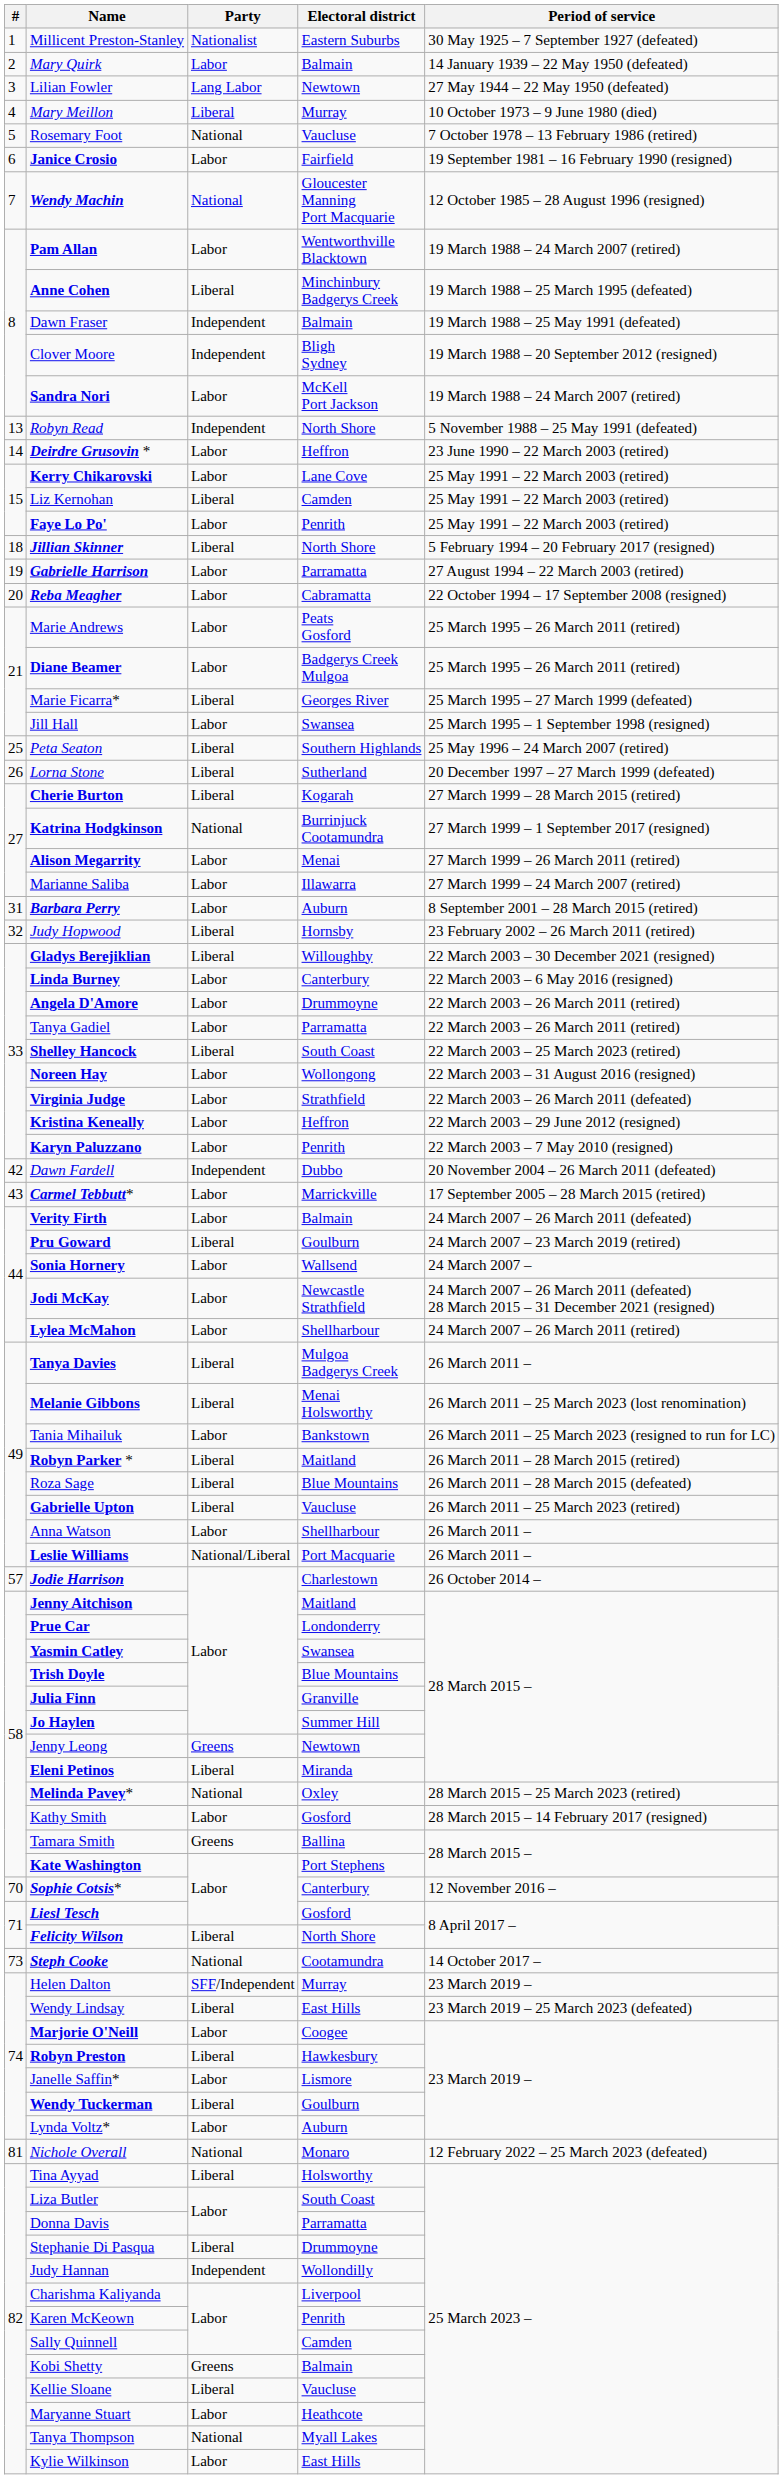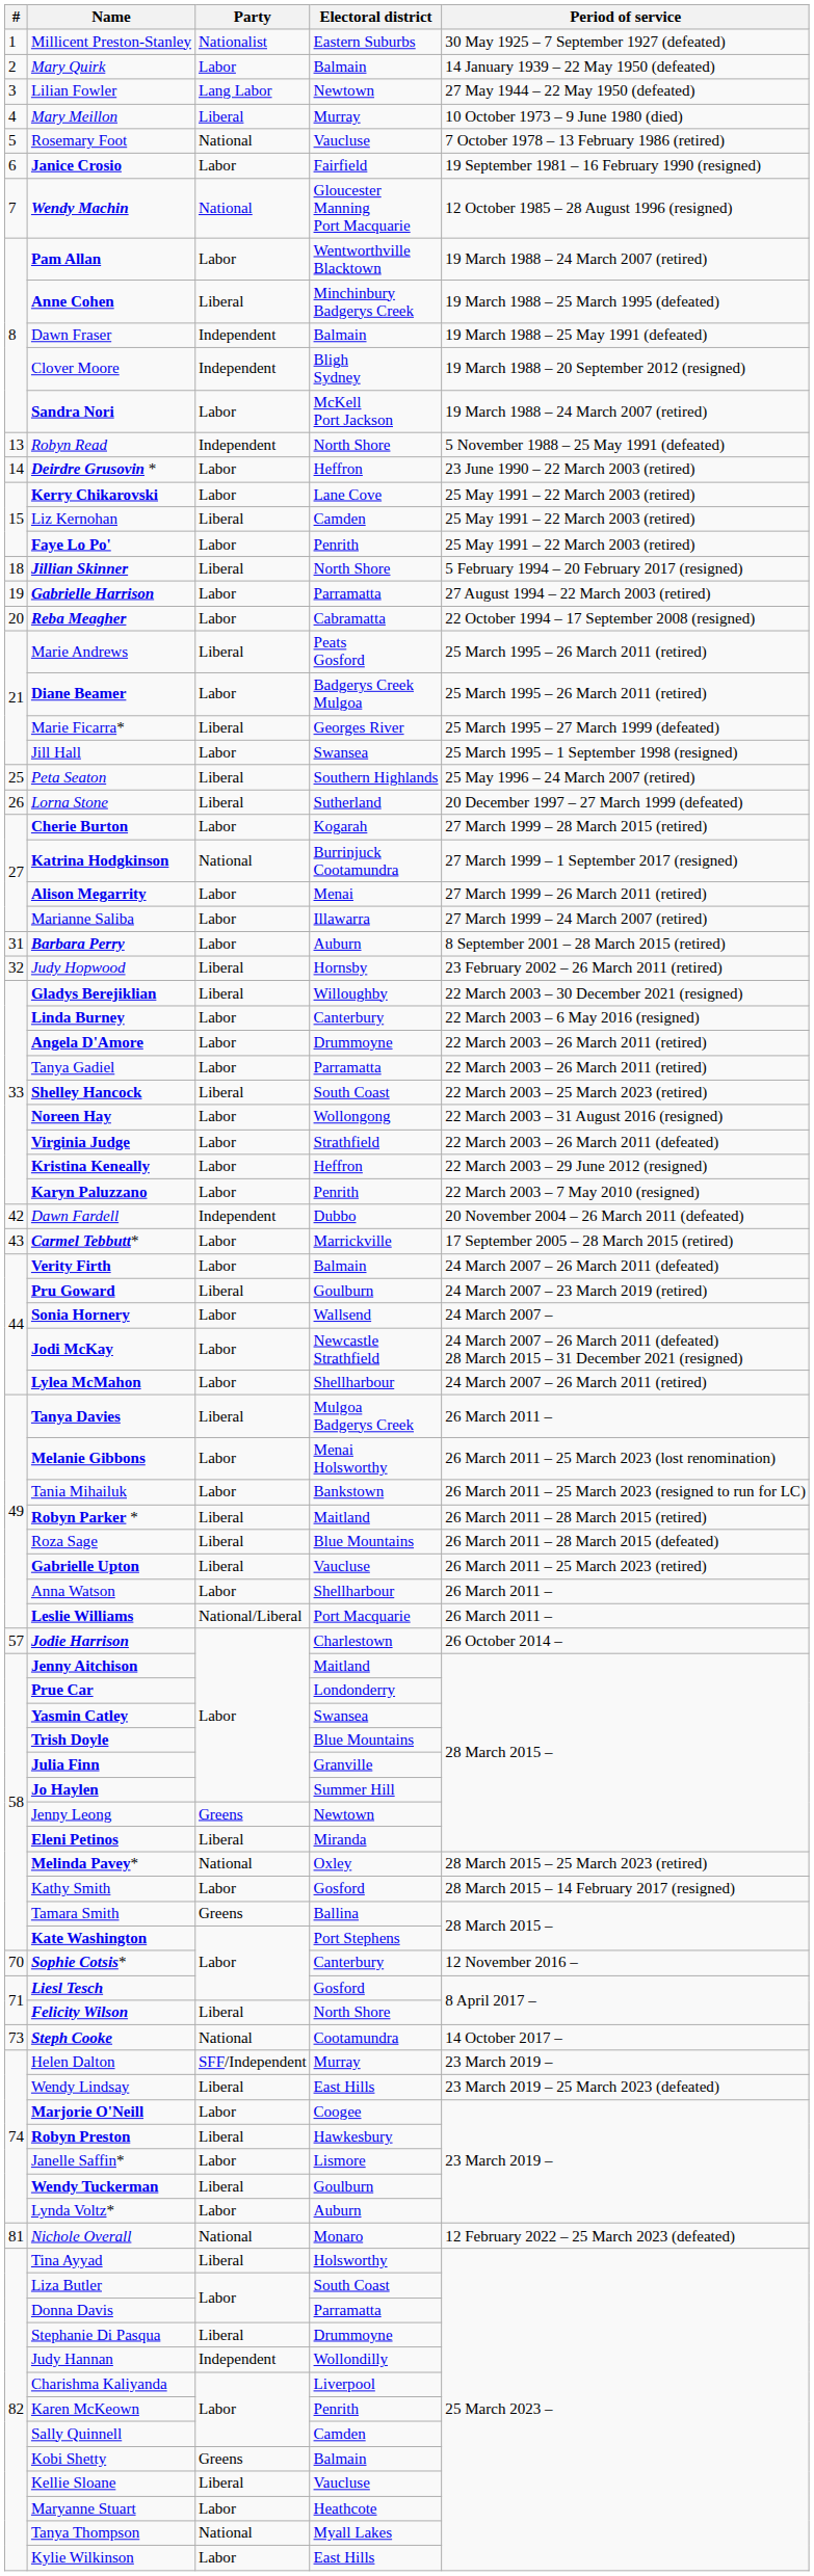Marie Andrews | Party: Labor -> Liberal
Cherie Burton | Party: Liberal -> Labor
Melanie Gibbons | Party: Liberal -> Labor
